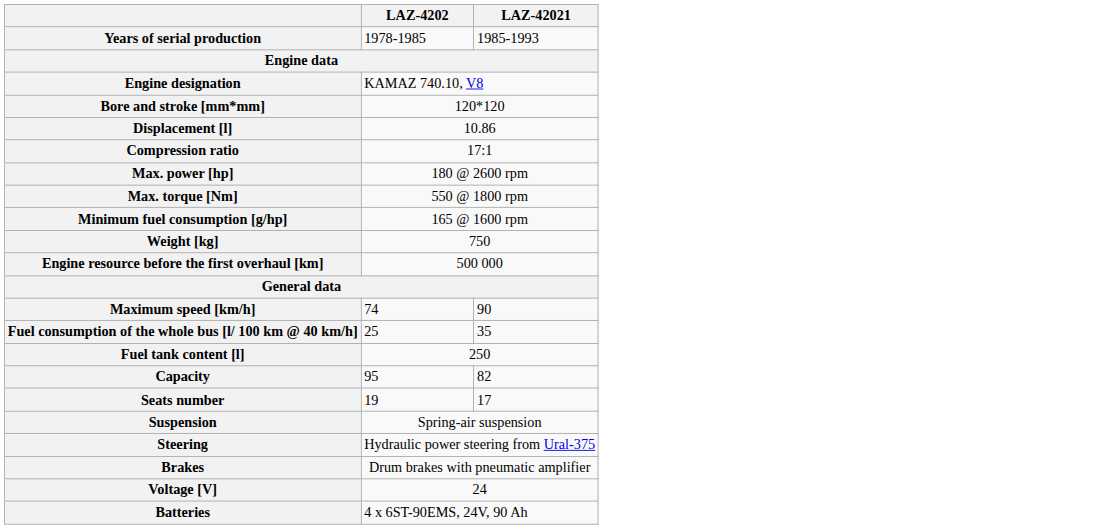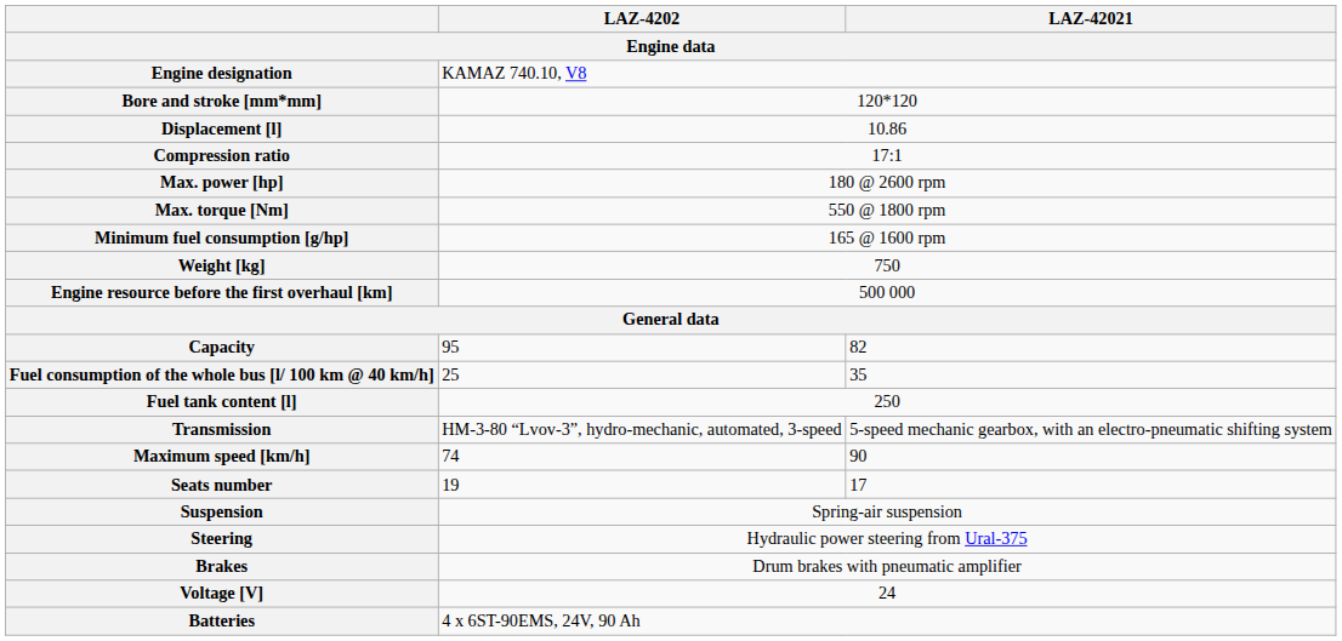- row: Years of serial production | 1978-1985 | 1985-1993
rows swapped: Maximum speed [km/h] <-> Capacity
+ row: Transmission | HM-3-80 “Lvov-3”, hydro-mechanic, automated, 3-speed | 5-speed mechanic gearbox, with an electro-pneumatic shifting system
